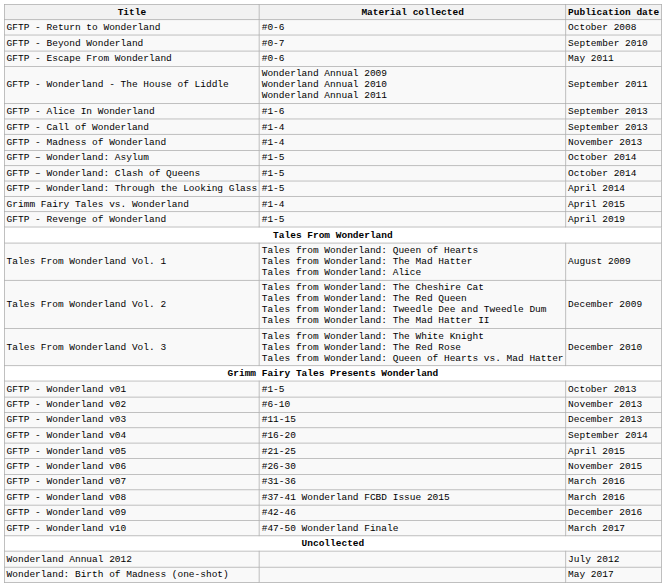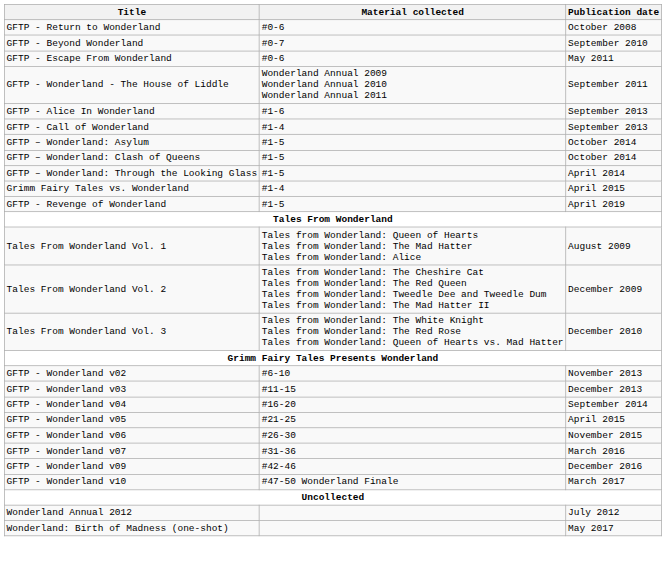- row: GFTP - Madness of Wonderland | #1-4 | November 2013
- row: GFTP - Wonderland v01 | #1-5 | October 2013
- row: GFTP - Wonderland v08 | #37-41 Wonderland FCBD Issue 2015 | March 2016
